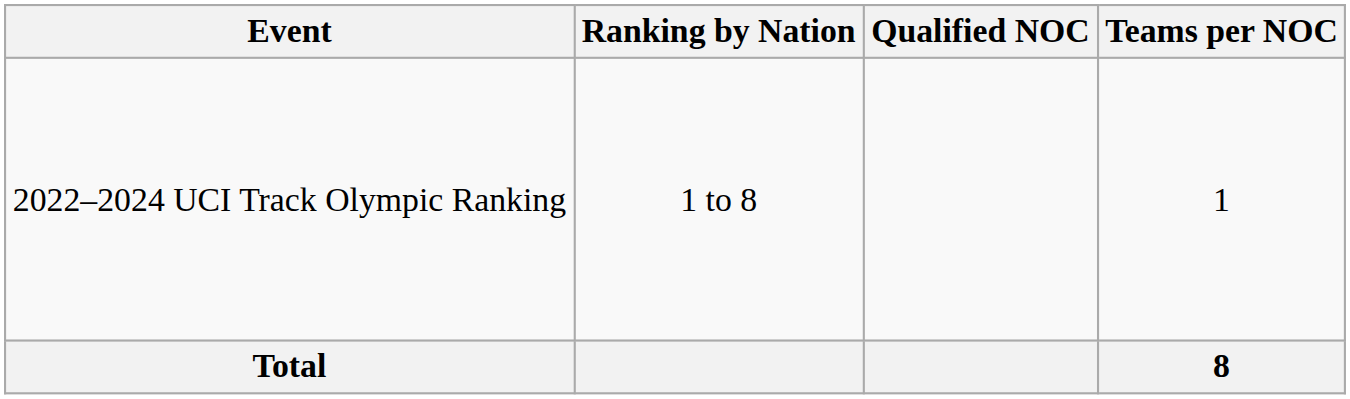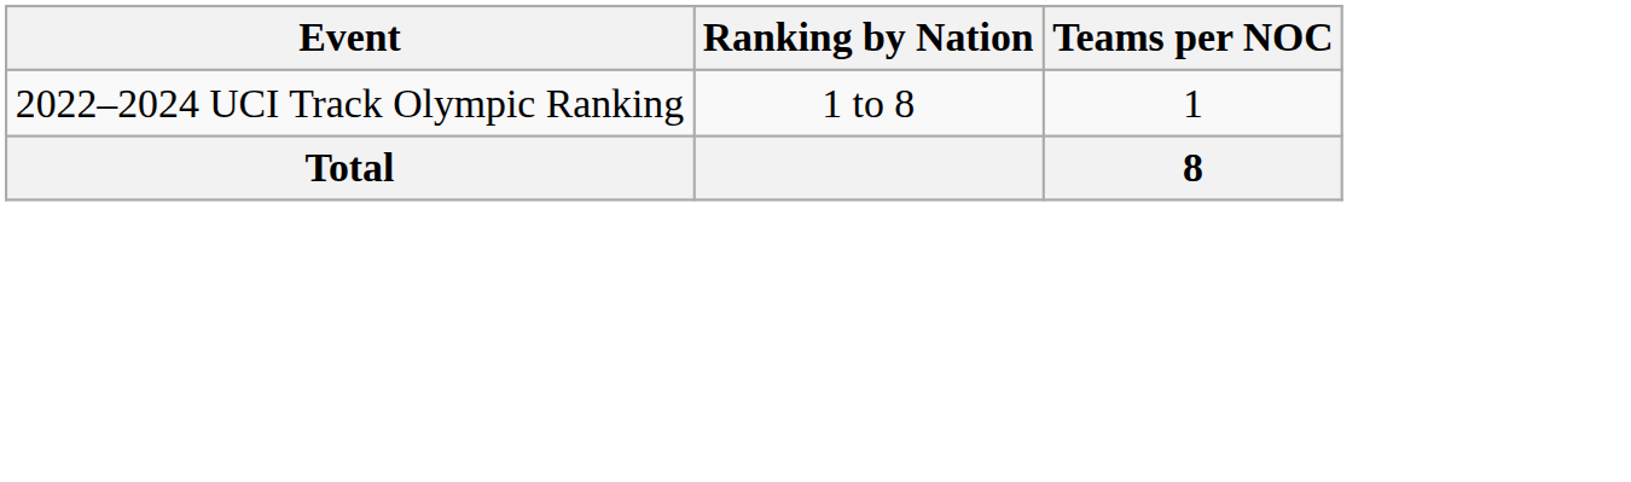- column: Qualified NOC
